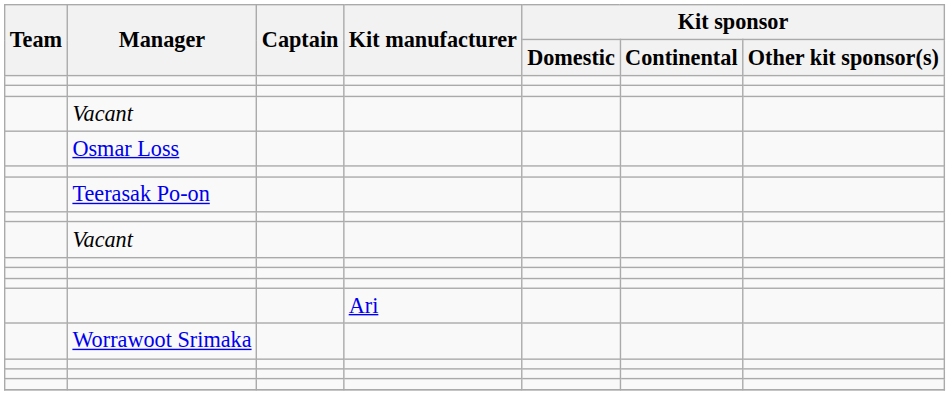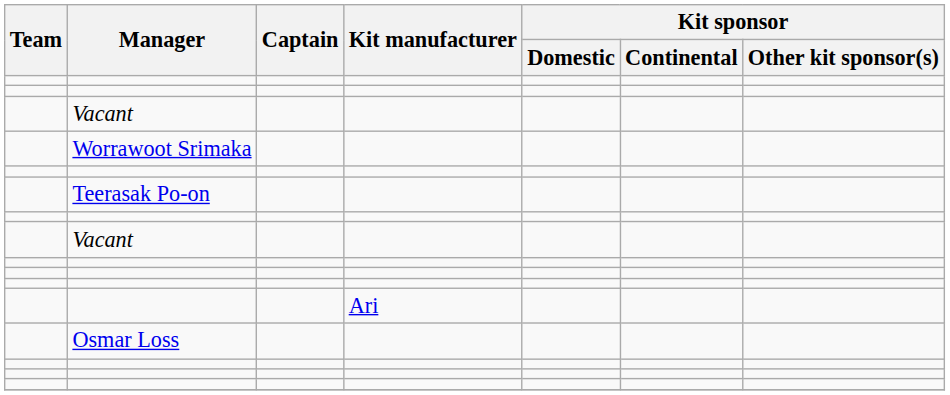rows swapped: Osmar Loss <-> Worrawoot Srimaka
